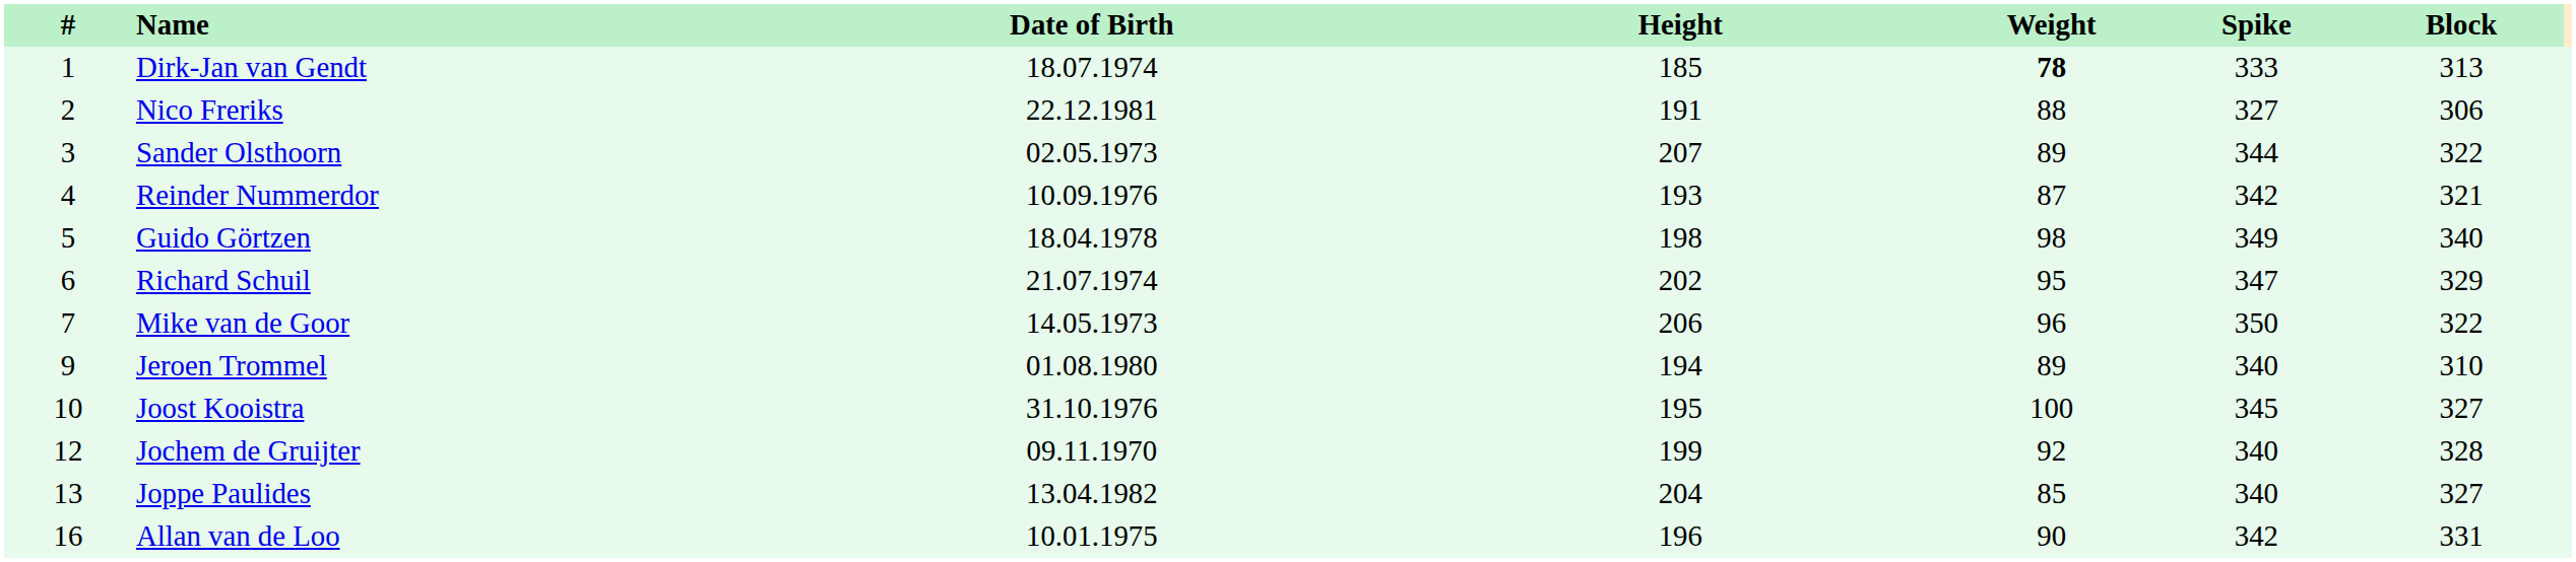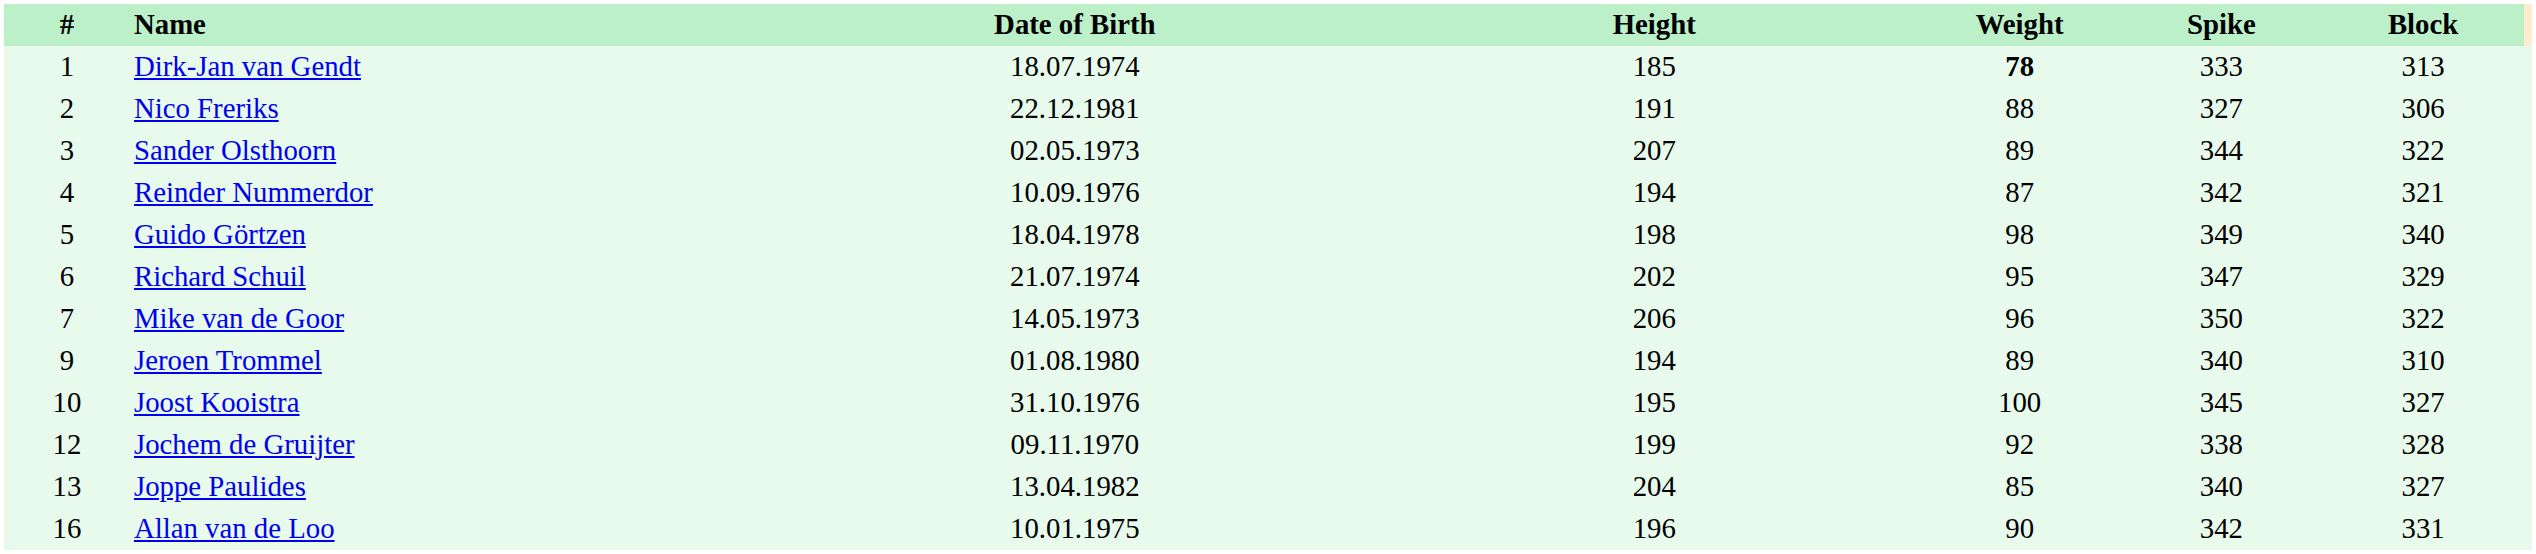Reinder Nummerdor | Height: 193 -> 194
Jochem de Gruijter | Spike: 340 -> 338
